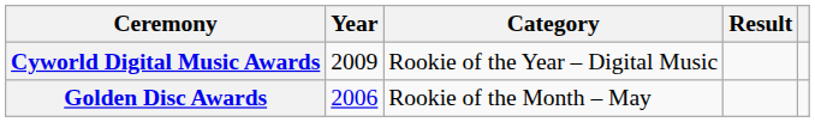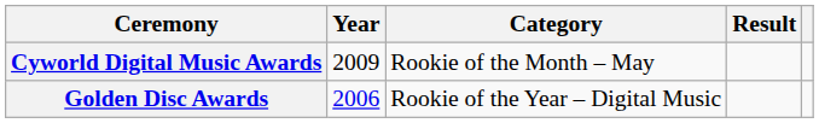Cyworld Digital Music Awards | Category: Rookie of the Year – Digital Music -> Rookie of the Month – May
Golden Disc Awards | Category: Rookie of the Month – May -> Rookie of the Year – Digital Music
